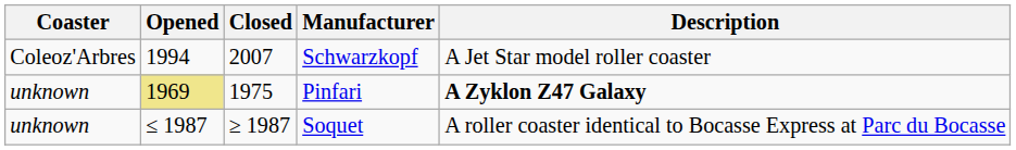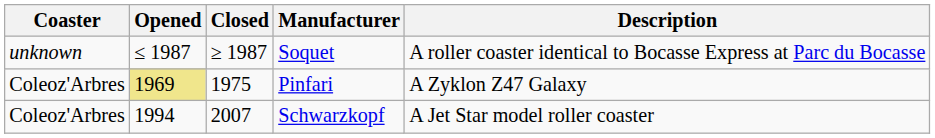rows swapped: Schwarzkopf <-> Soquet
Pinfari | Coaster: unknown -> Coleoz'Arbres
Pinfari | Description: bold -> normal
